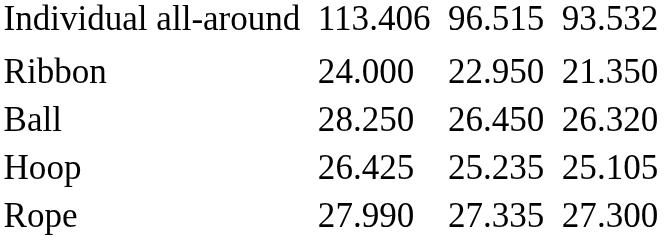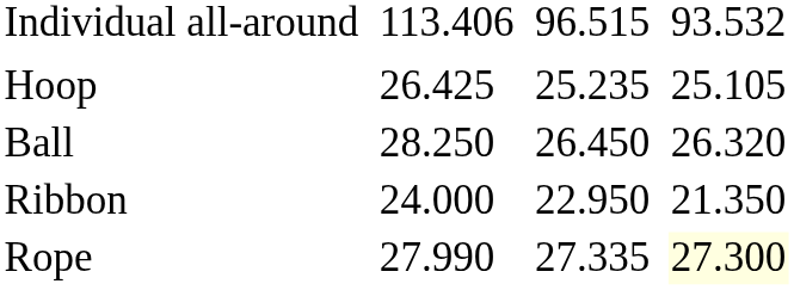rows swapped: Hoop <-> Ribbon
Rope | column 7: no background -> lightyellow background
